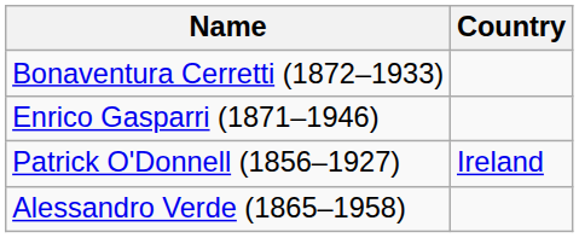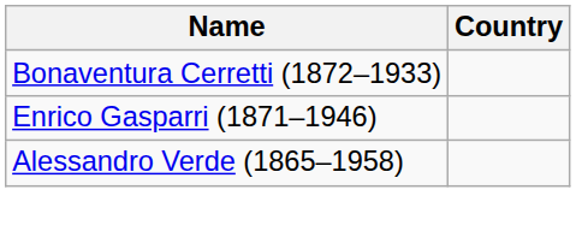- row: Patrick O'Donnell (1856–1927) | Ireland
